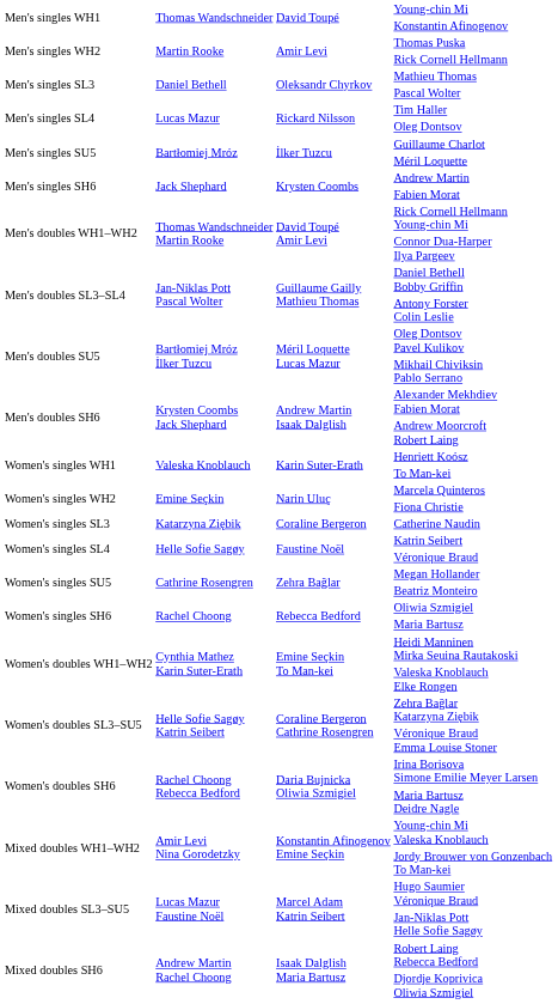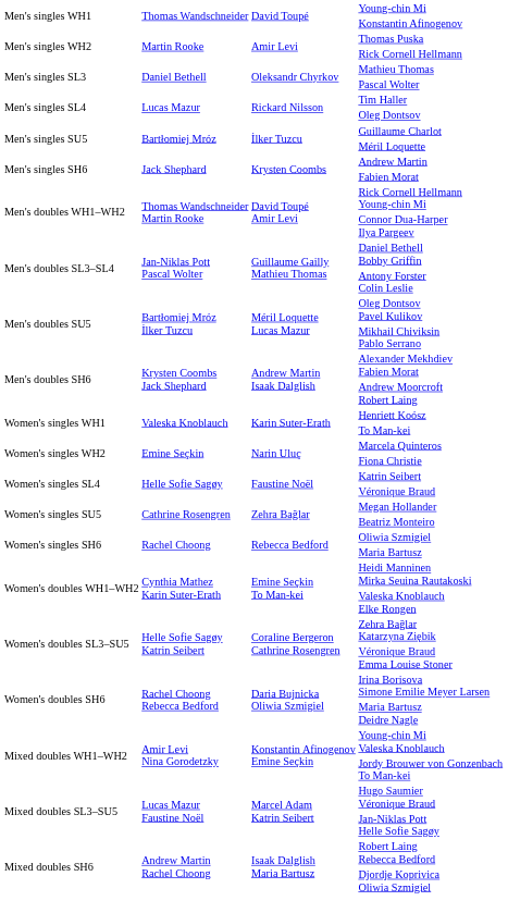- row: Women's singles SL3 | Katarzyna Ziębik | Coraline Bergeron | Catherine Naudin
